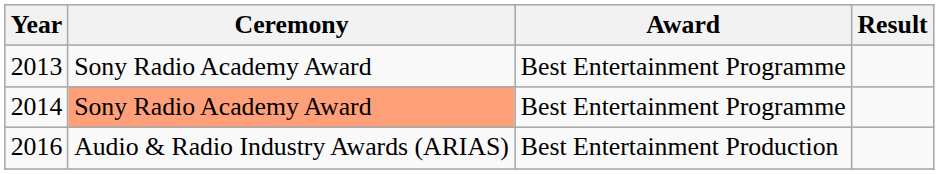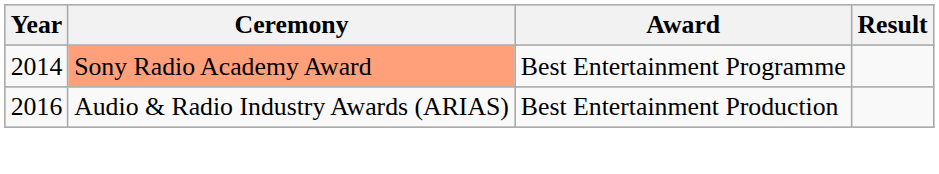- row: 2013 | Sony Radio Academy Award | Best Entertainment Programme
